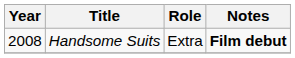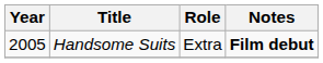Handsome Suits | Year: 2008 -> 2005
